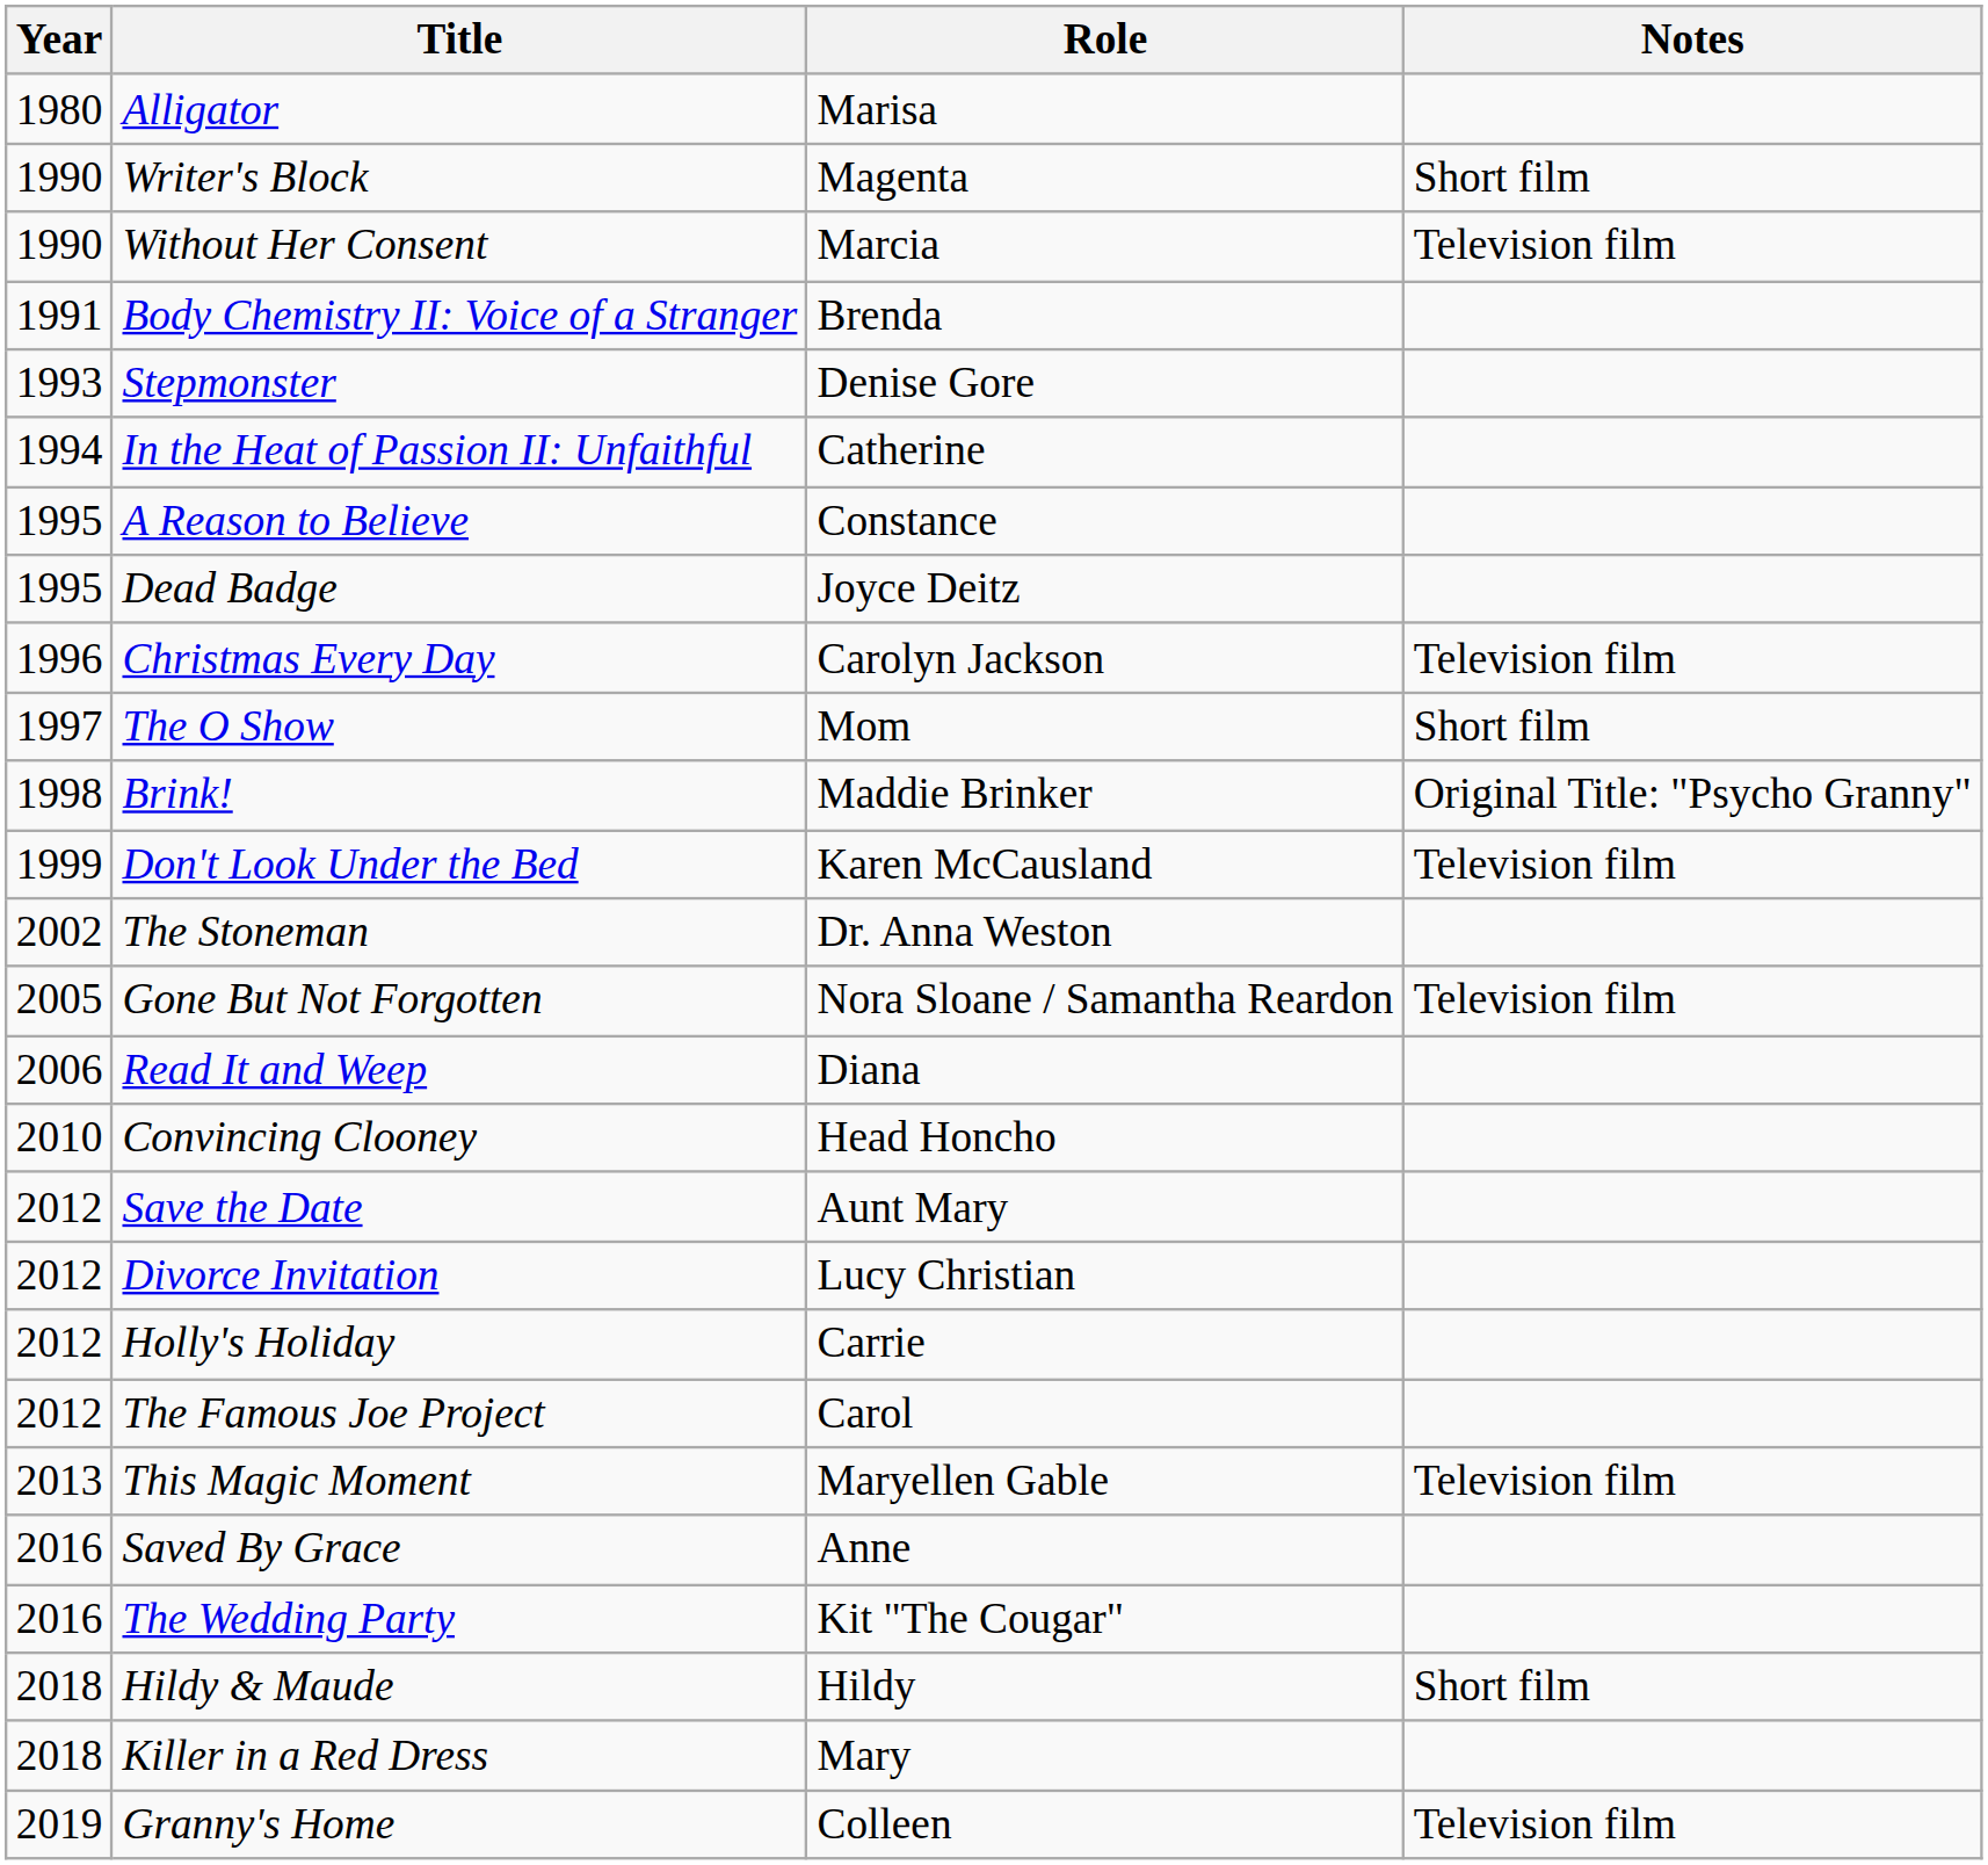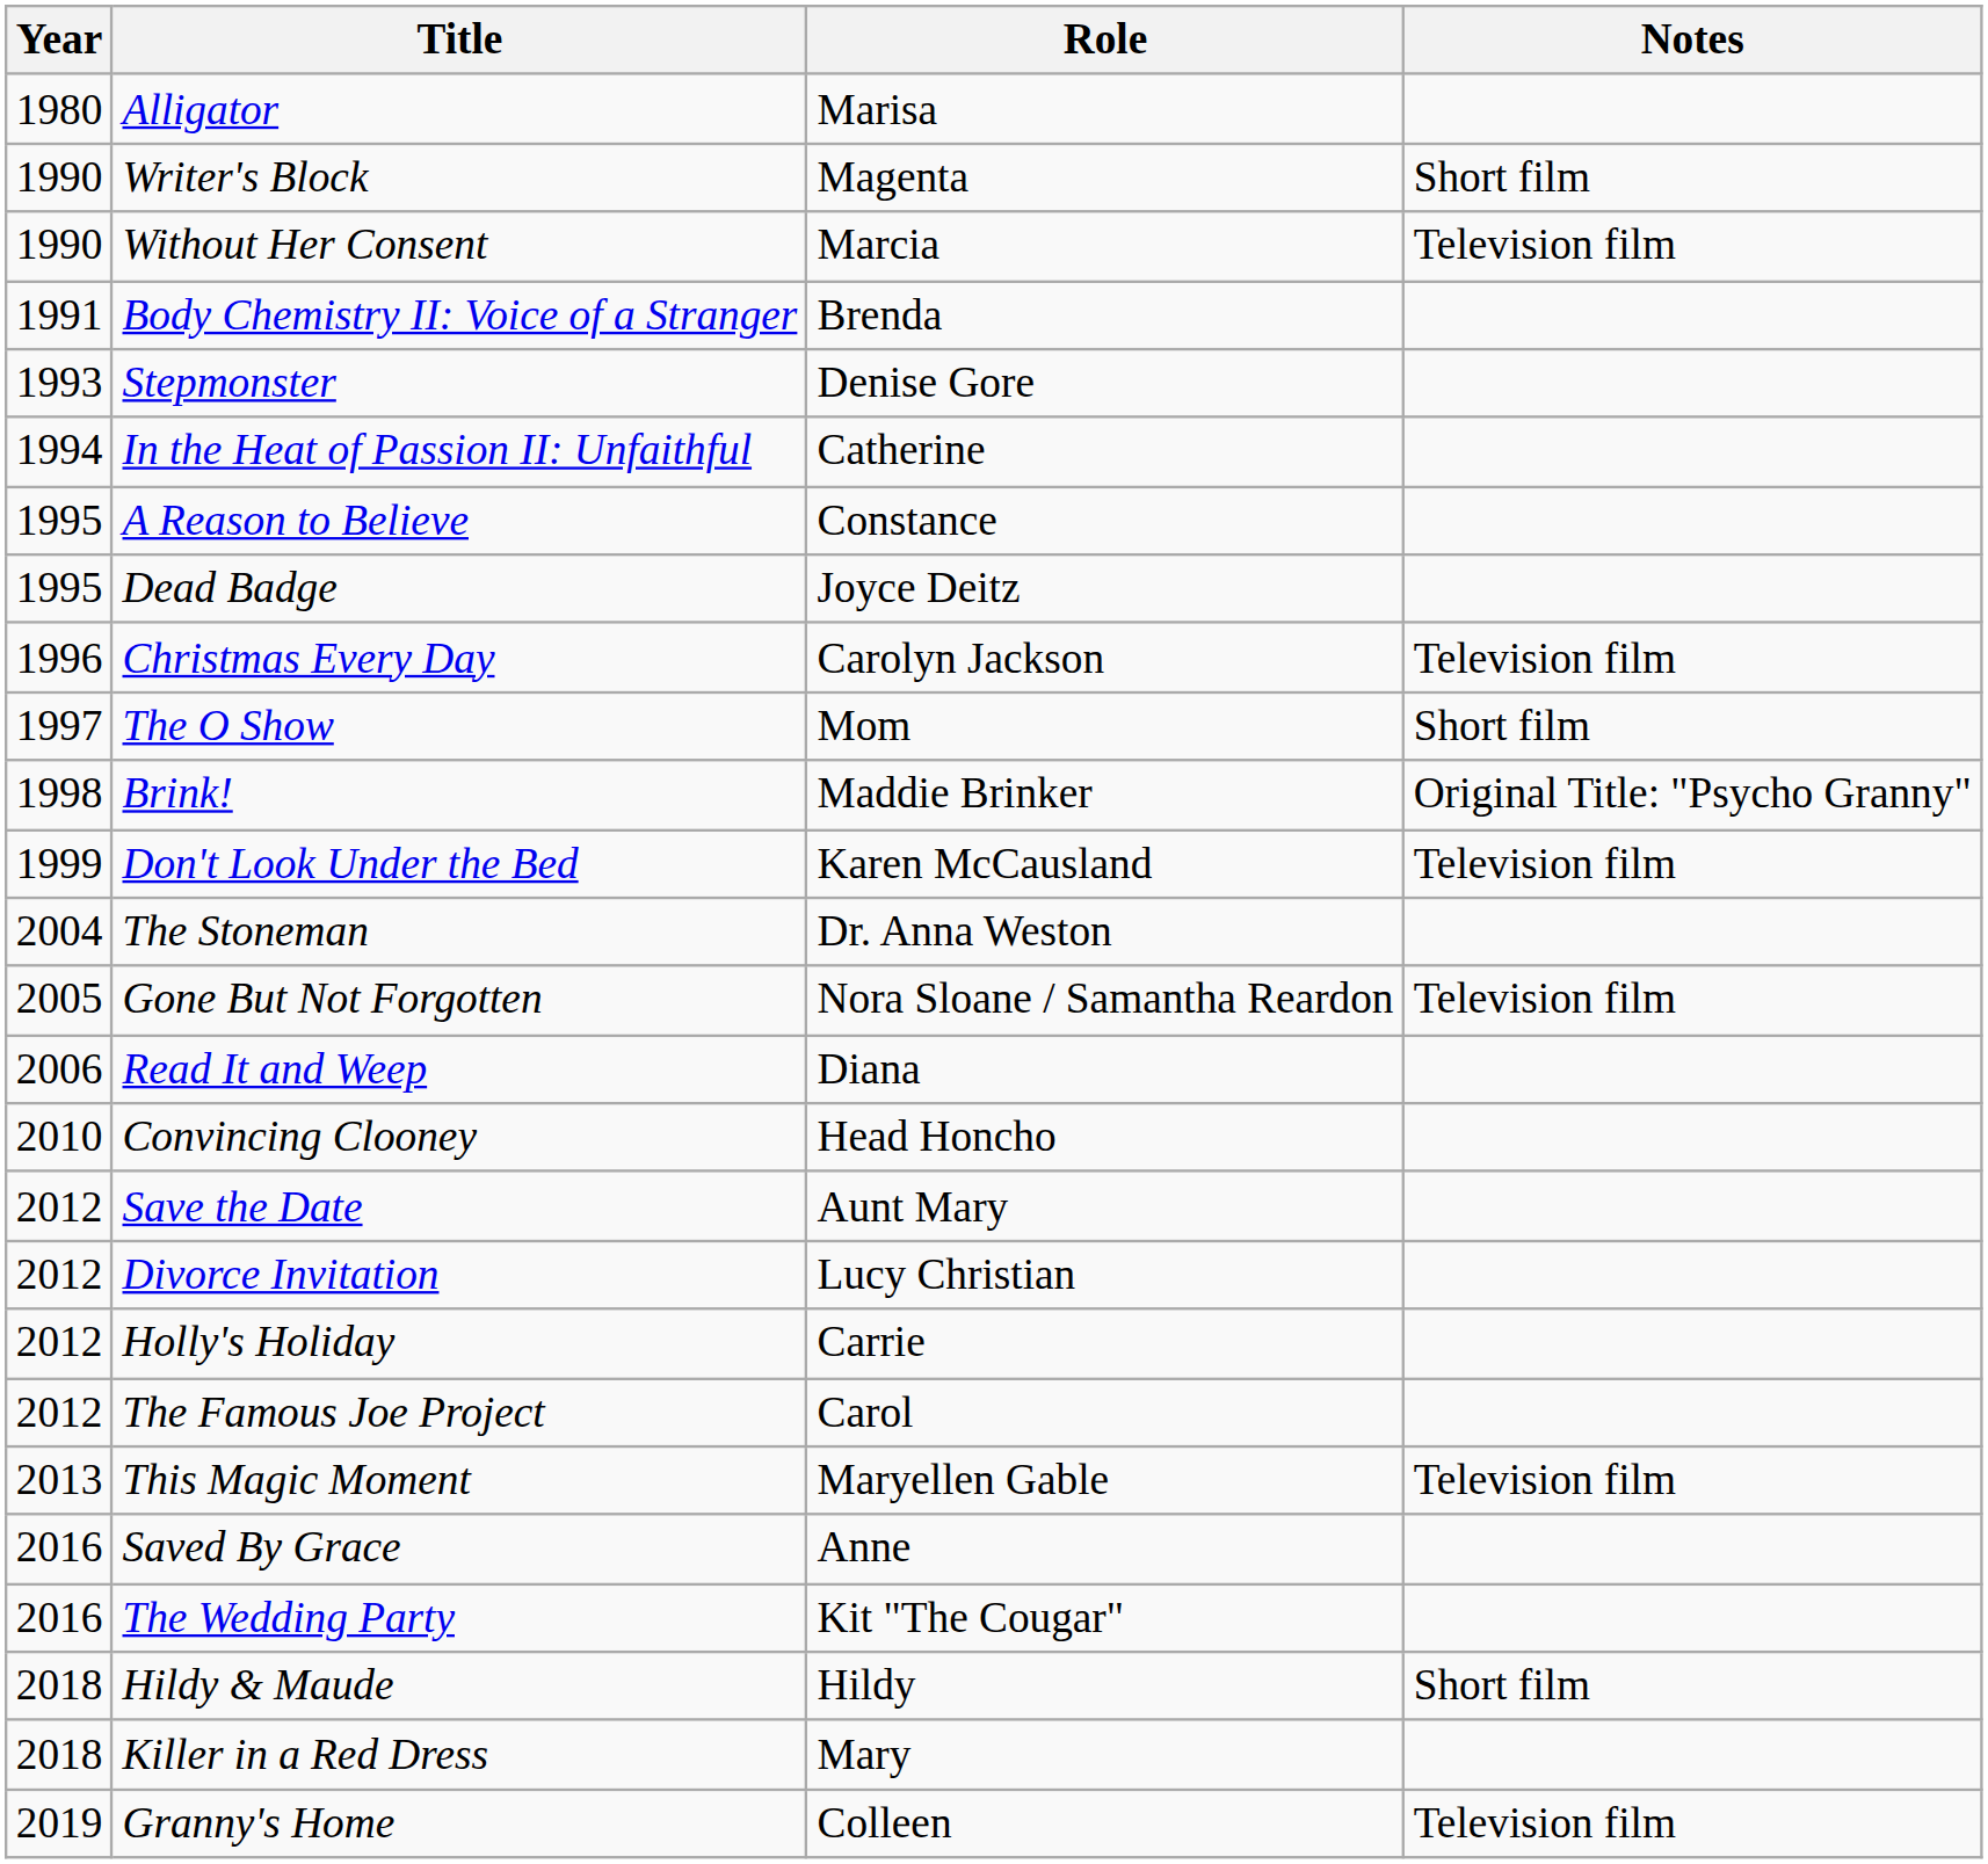The Stoneman | Year: 2002 -> 2004
